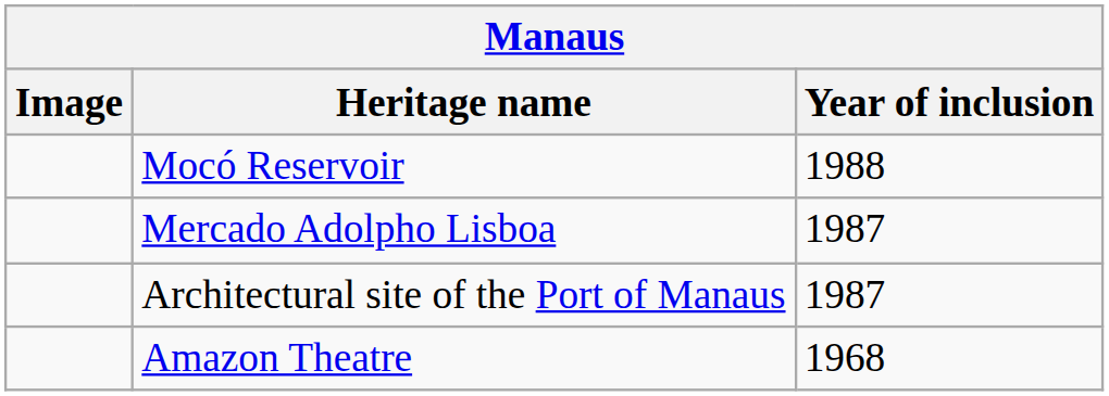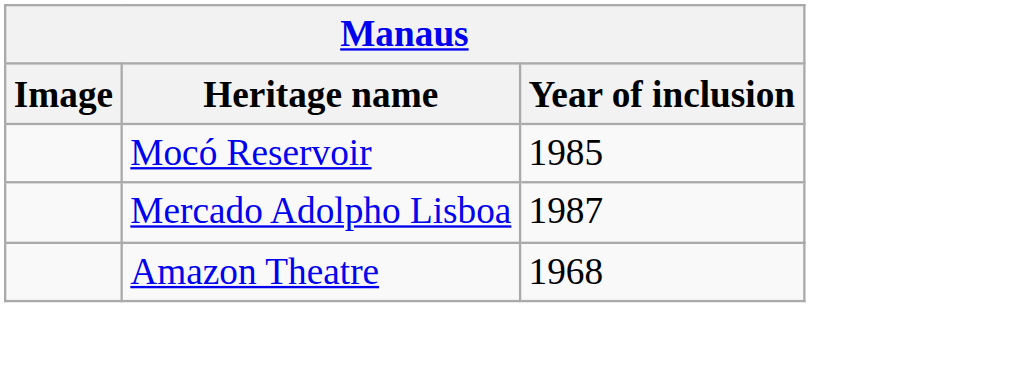Mocó Reservoir | Year of inclusion: 1988 -> 1985
- row: Architectural site of the Port of Manaus | 1987
